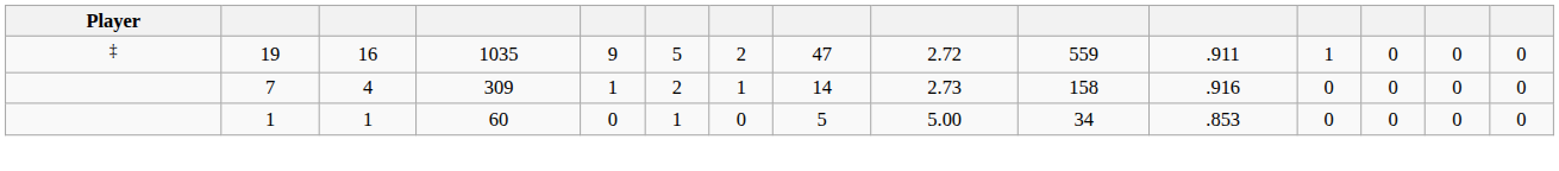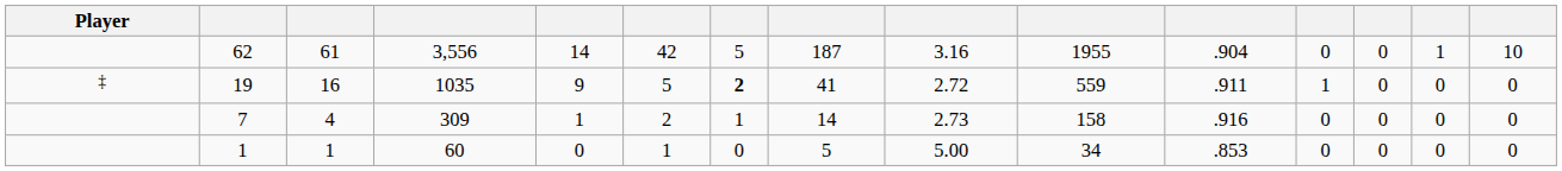+ row: 62 | 61 | 3,556 | 14 | 42 | 5 | 187 | 3.16 | 1955 | .904 | 0 | 0 | 1 | 10
19 | column 7: normal -> bold
19 | column 8: 47 -> 41
